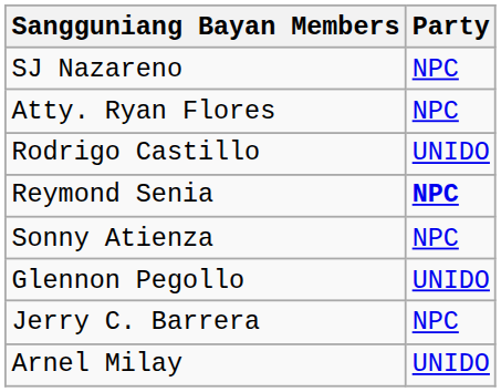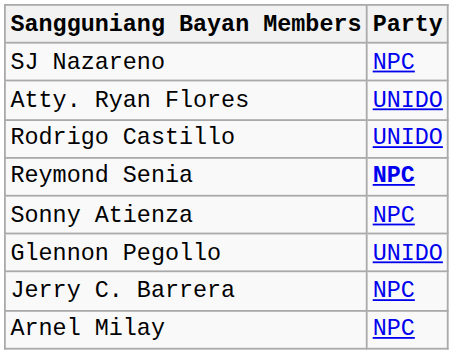Atty. Ryan Flores | Party: NPC -> UNIDO
Arnel Milay | Party: UNIDO -> NPC
